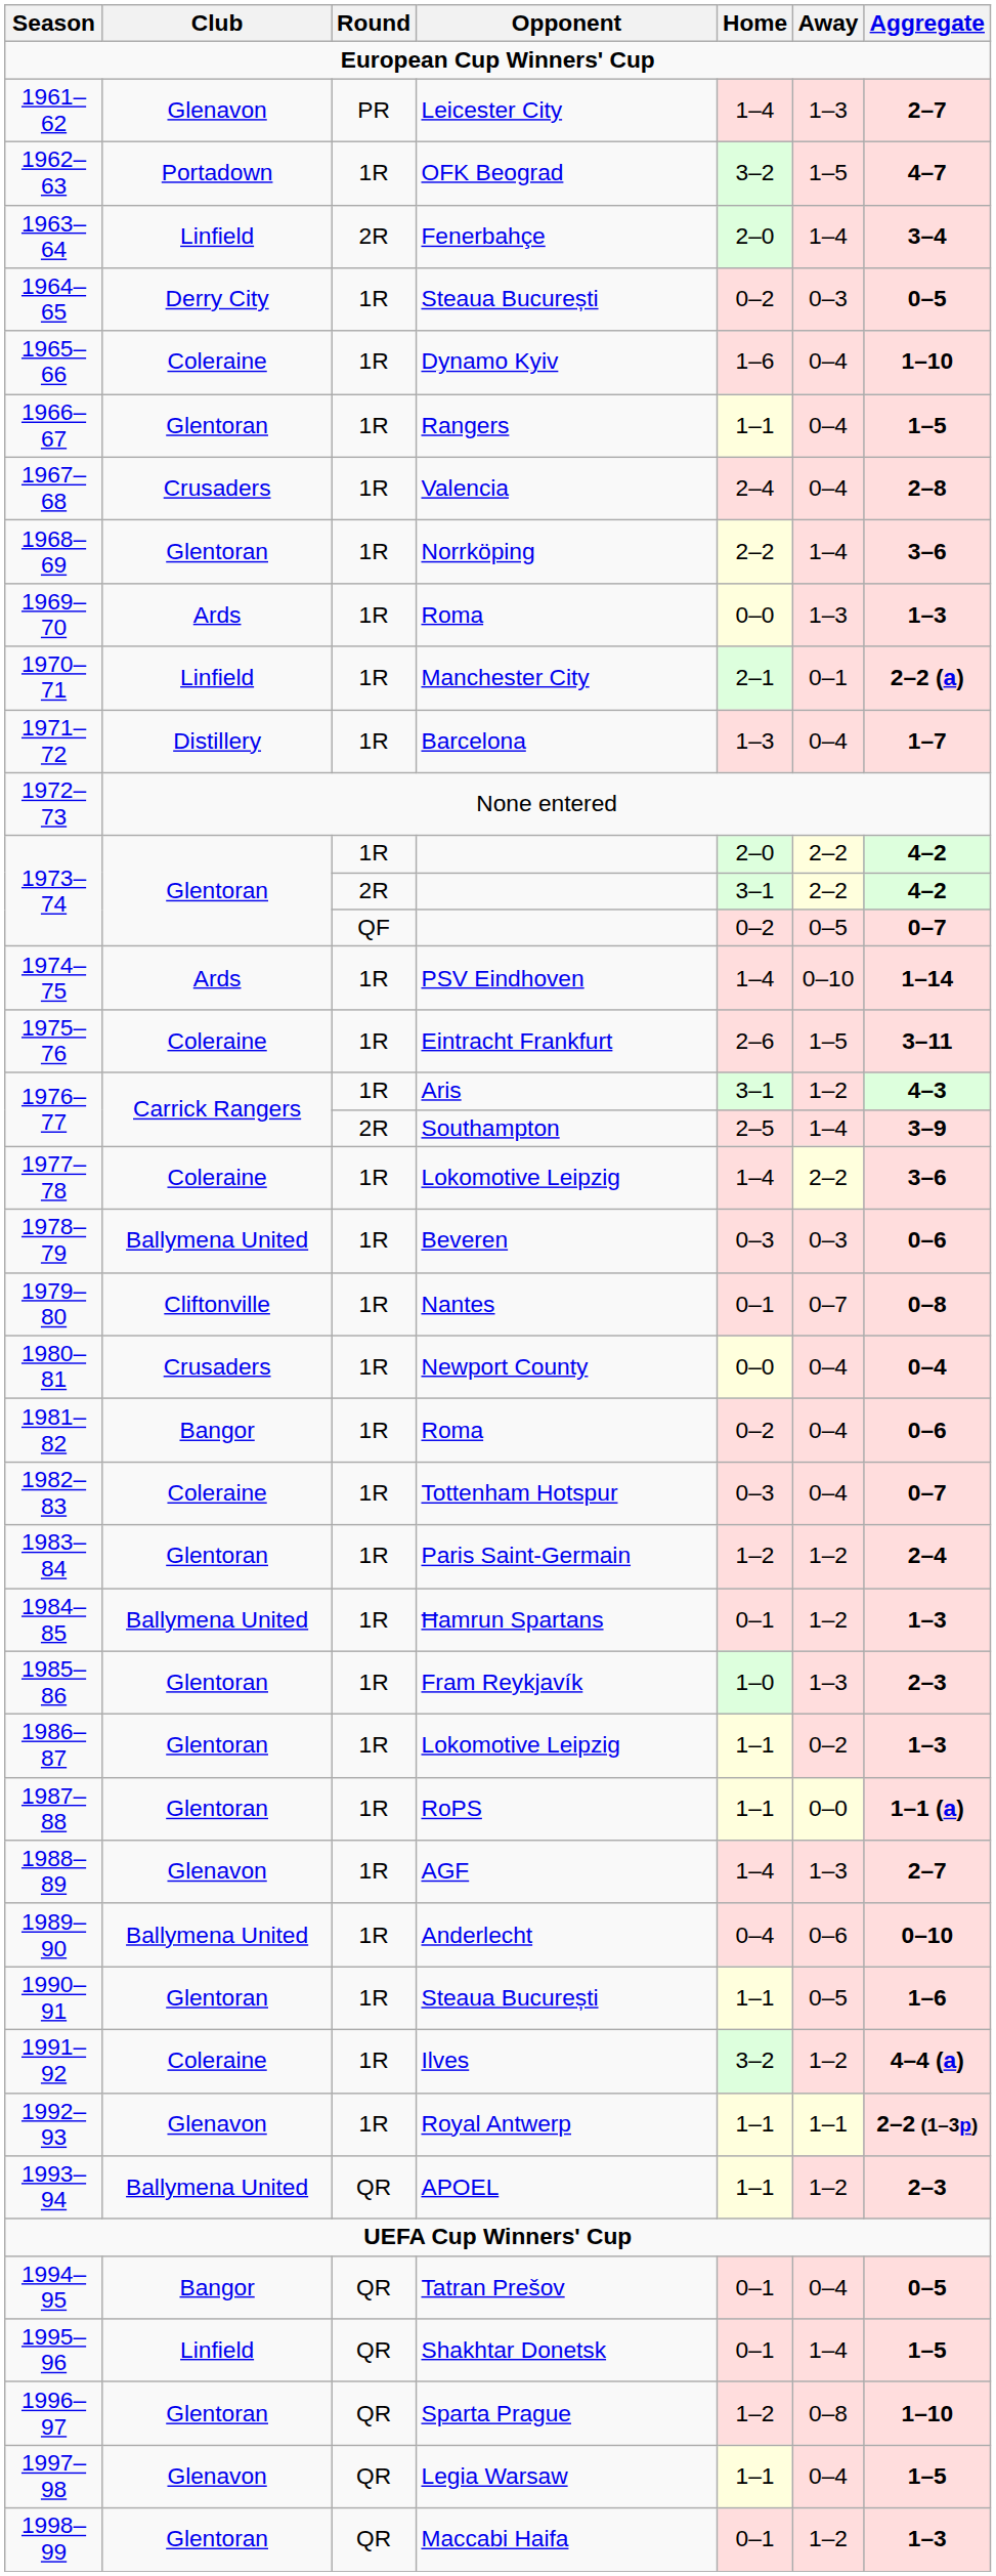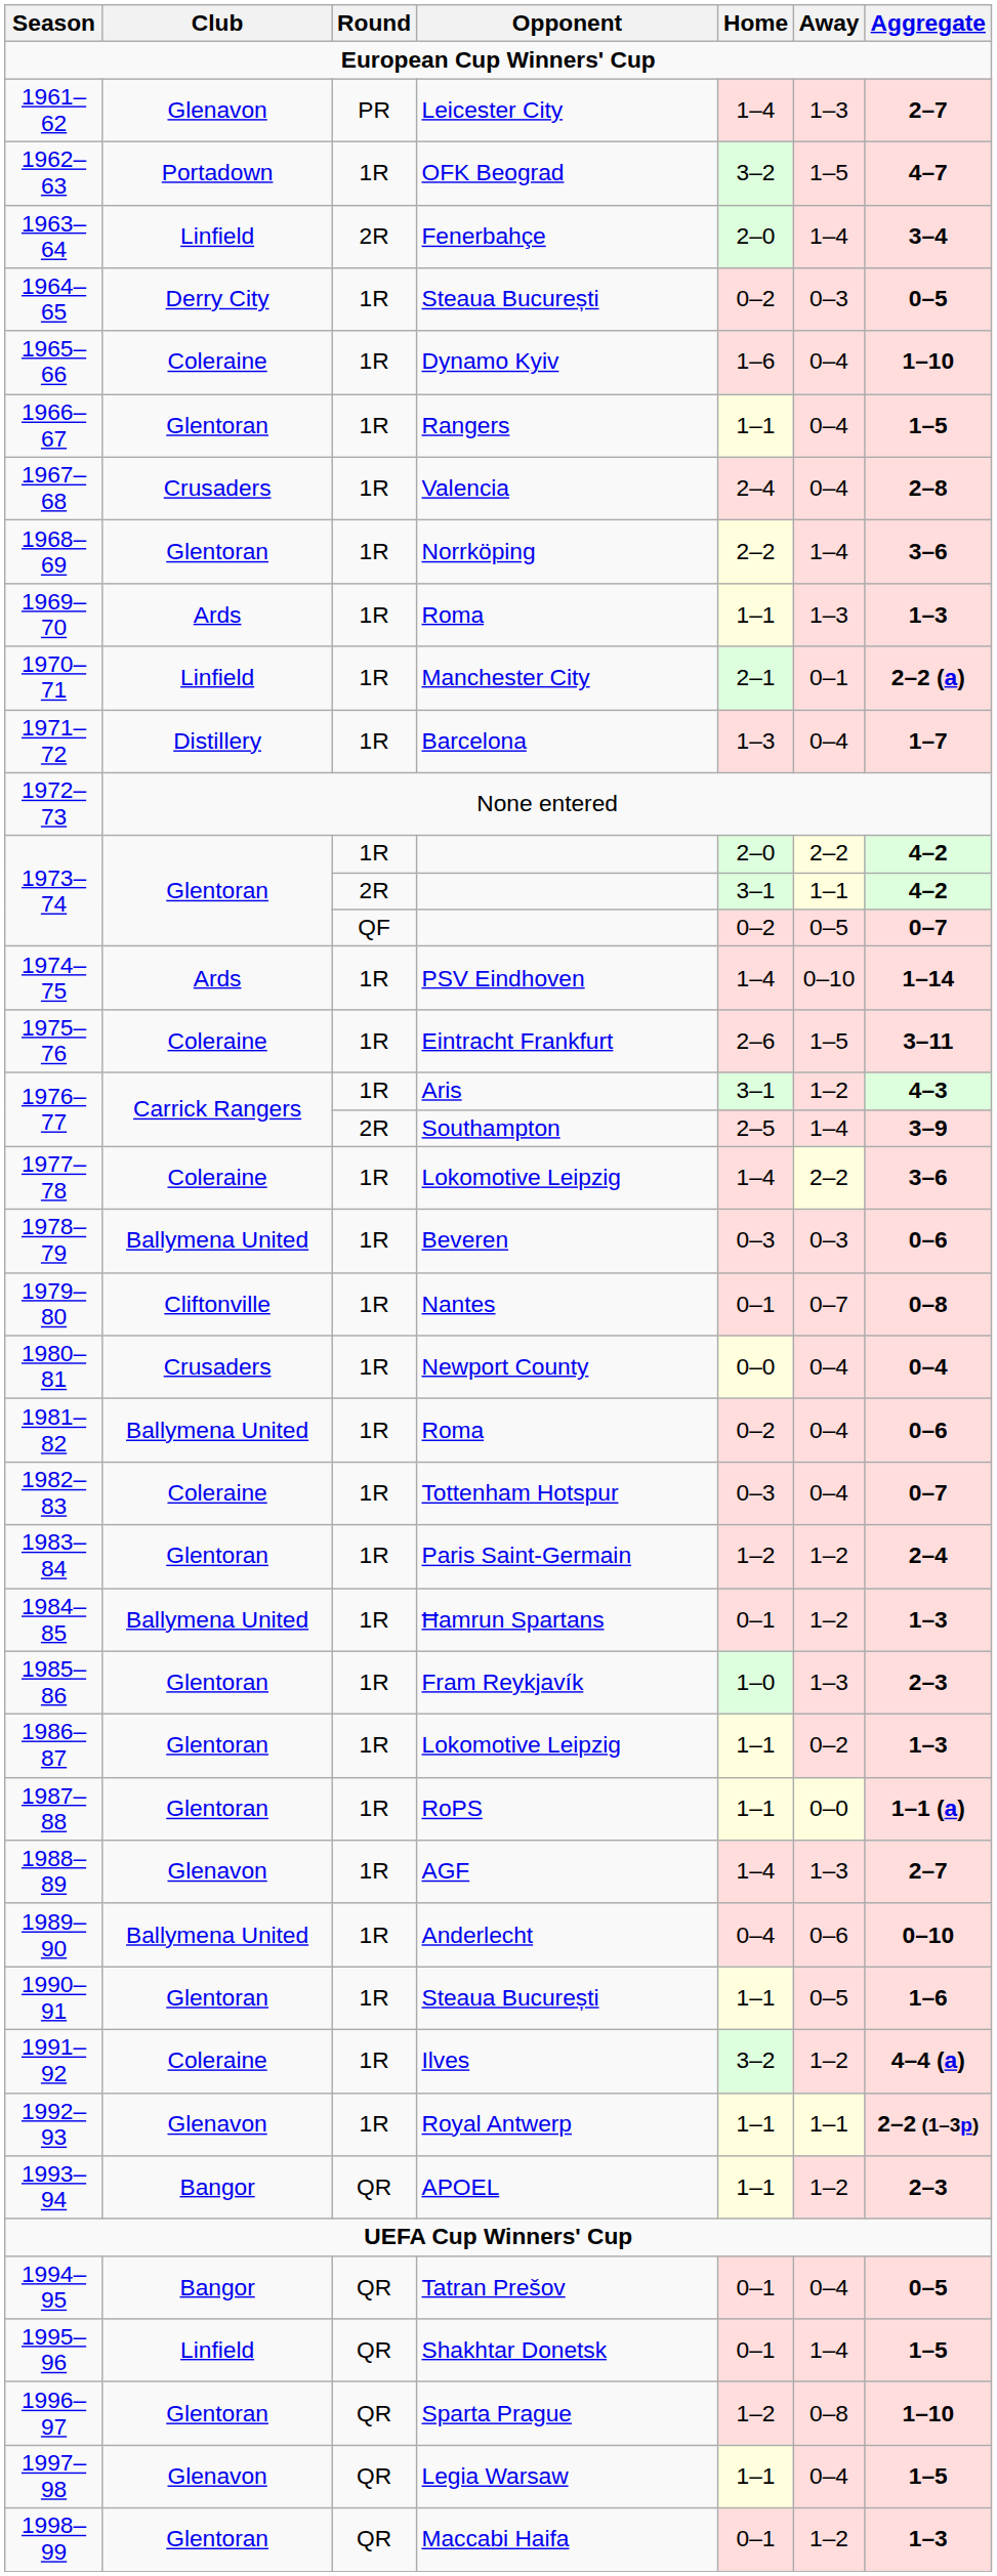1969–70 | Home: 0–0 -> 1–1
1973–74 / 2R | Away: 2–2 -> 1–1
1981–82 | Club: Bangor -> Ballymena United
1993–94 | Club: Ballymena United -> Bangor
